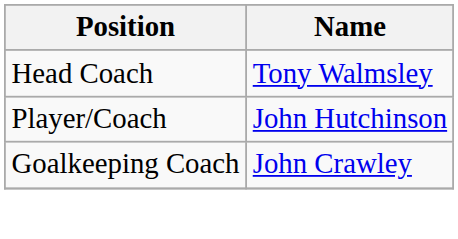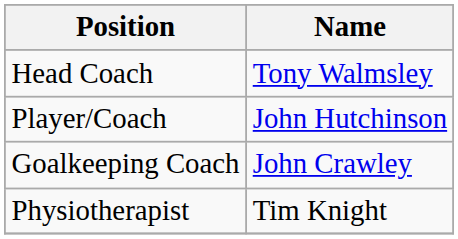+ row: Physiotherapist | Tim Knight
